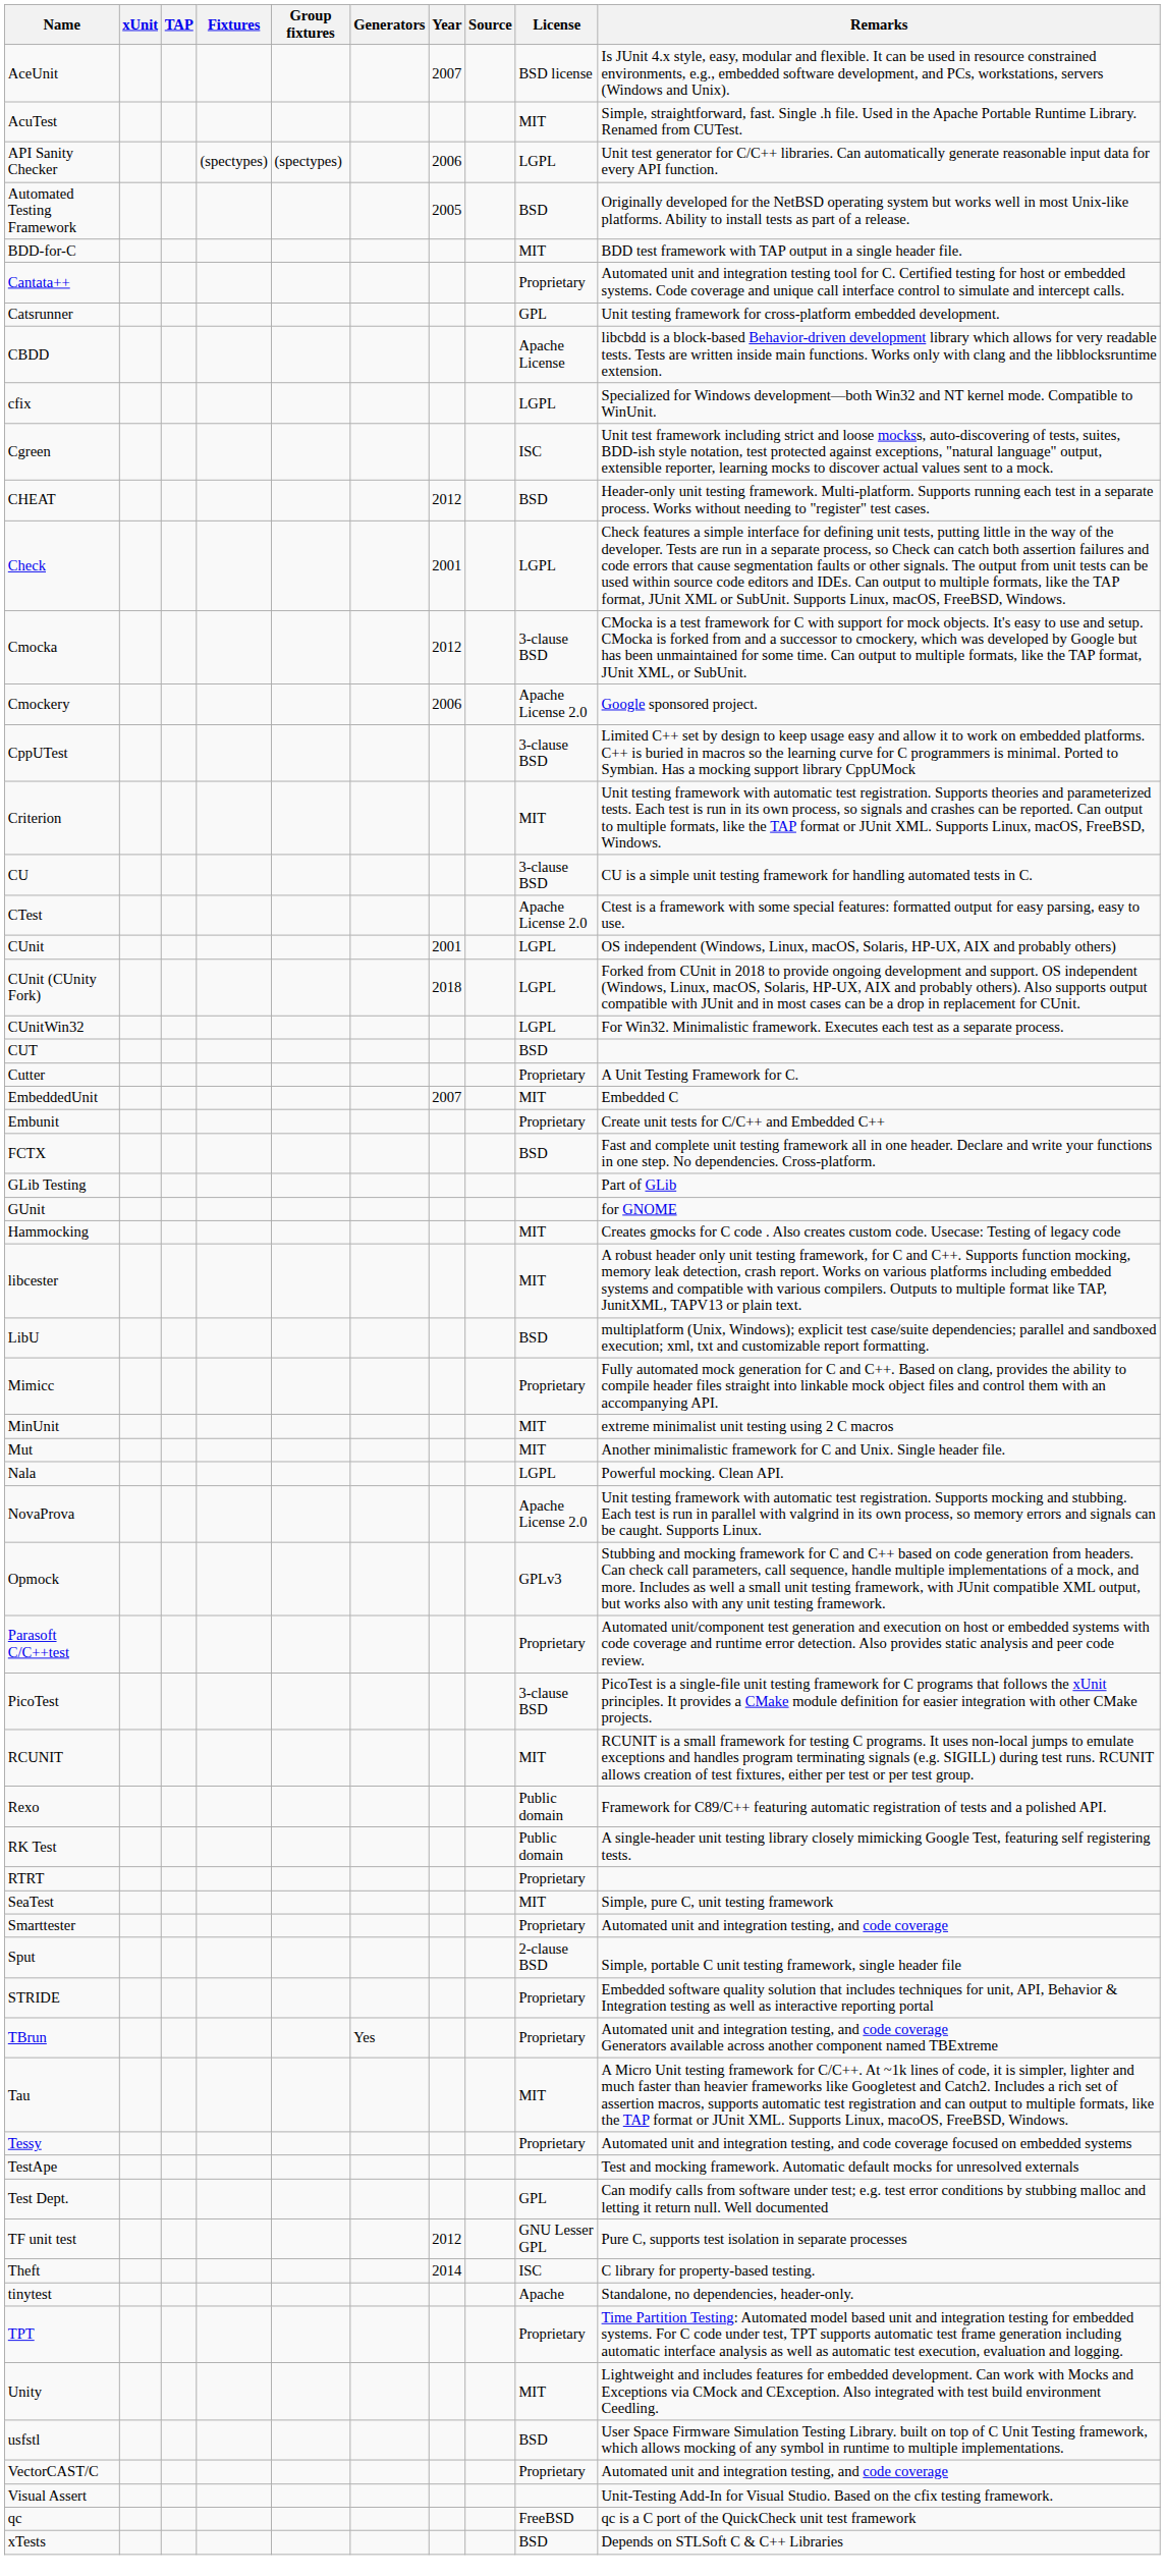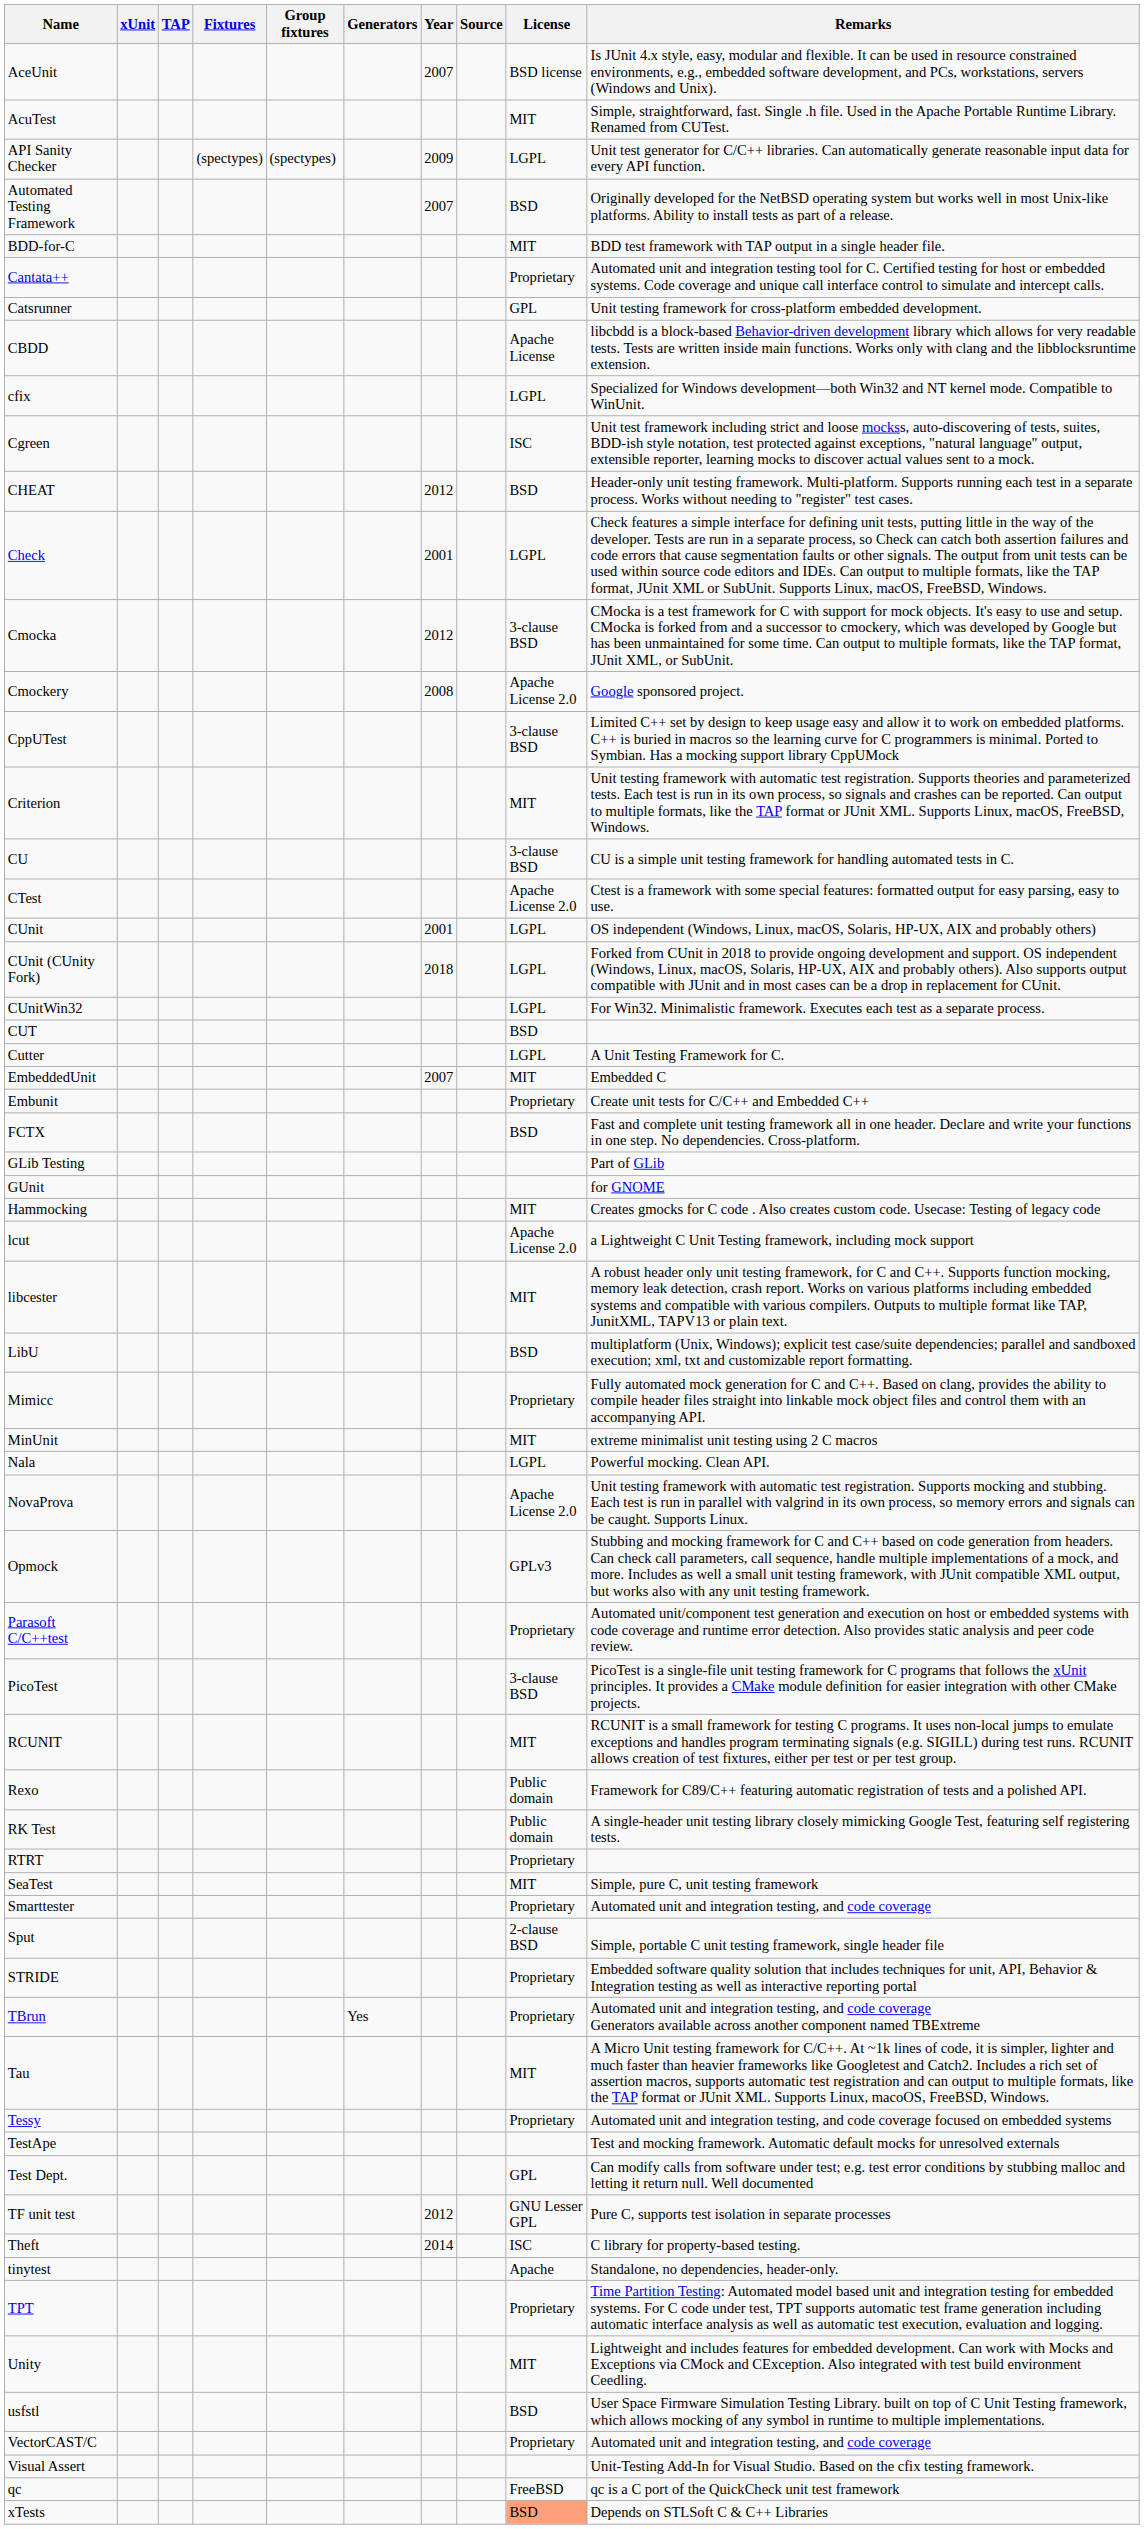API Sanity Checker | Year: 2006 -> 2009
Automated Testing Framework | Year: 2005 -> 2007
Cmockery | Year: 2006 -> 2008
Cutter | License: Proprietary -> LGPL
+ row: lcut | Apache License 2.0 | a Lightweight C Unit Testing framework, including mock support
- row: Mut | MIT | Another minimalistic framework for C and Unix. Single header file.
xTests | License: no background -> lightsalmon background
